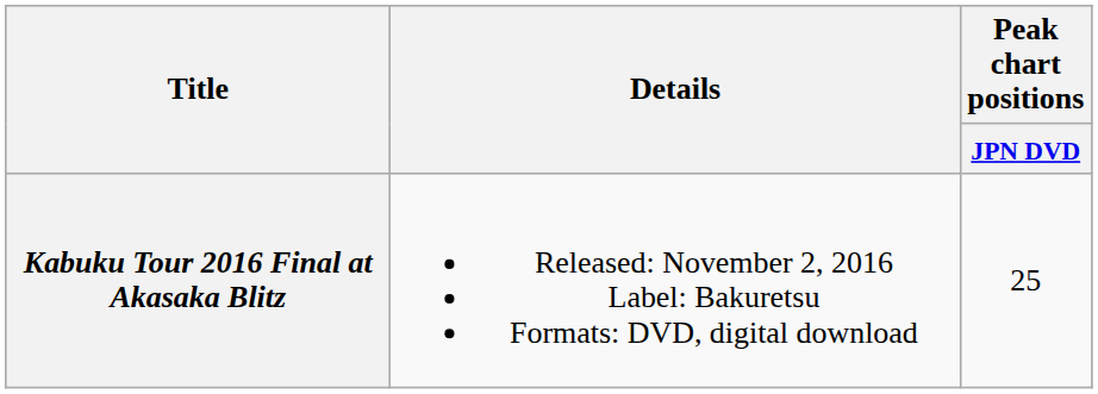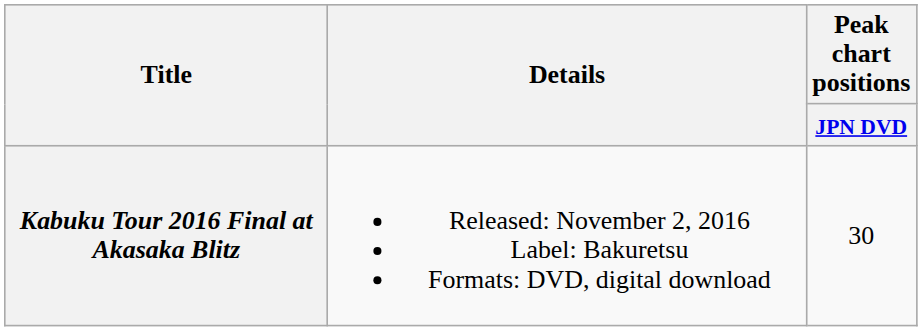Kabuku Tour 2016 Final at Akasaka Blitz | Peak chart positions / JPN DVD: 25 -> 30
